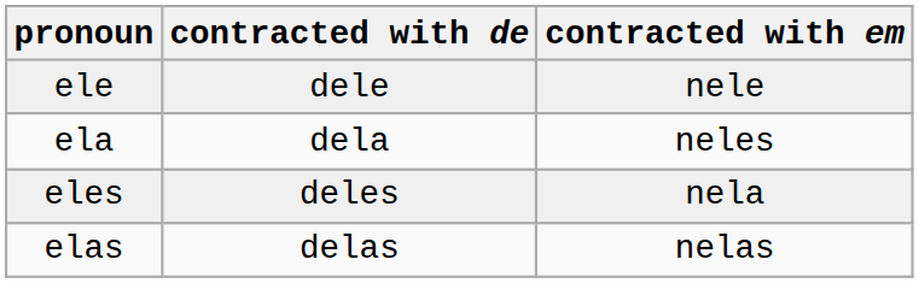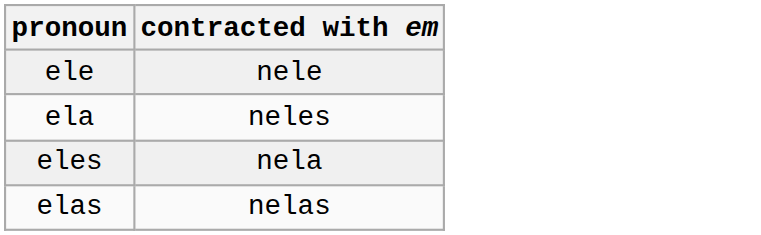- column: contracted with de | dele | dela | deles | delas
